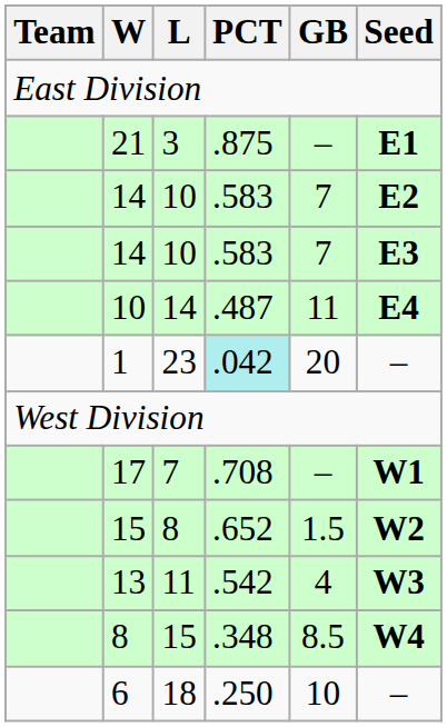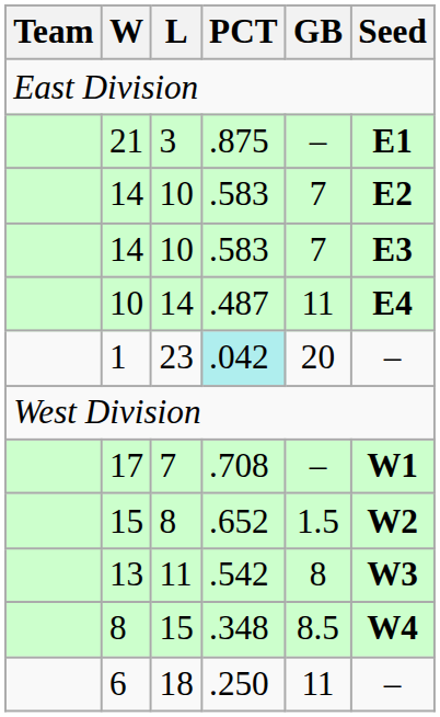13 | GB: 4 -> 8
6 | GB: 10 -> 11
